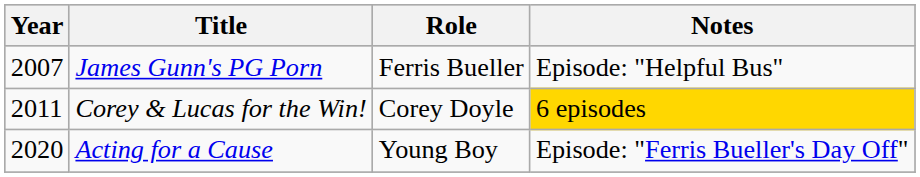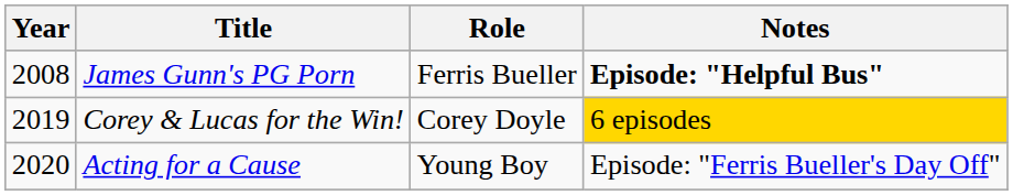James Gunn's PG Porn | Year: 2007 -> 2008
James Gunn's PG Porn | Notes: normal -> bold
Corey & Lucas for the Win! | Year: 2011 -> 2019
